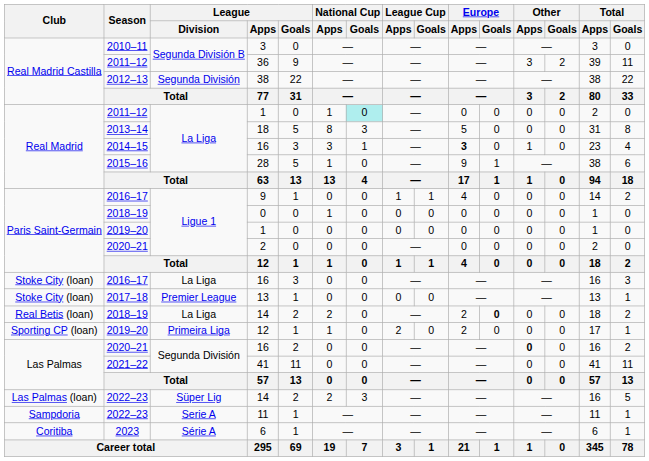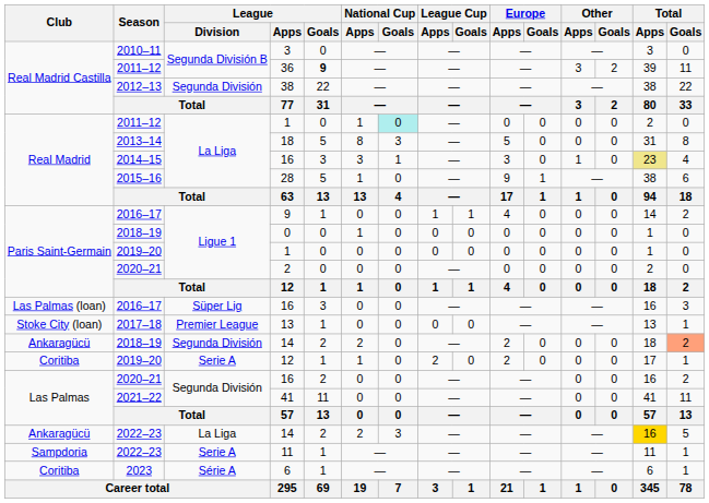36 | League / Goals: normal -> bold
2014–15 / 16 | Europe / Apps: bold -> normal
2014–15 / 16 | Total / Apps: no background -> khaki background
2016–17 / 16 | Club: Stoke City (loan) -> Las Palmas (loan)
2016–17 / 16 | League / Division: La Liga -> Süper Lig
2018–19 / 14 | Club: Real Betis (loan) -> Ankaragücü
2018–19 / 14 | League / Division: La Liga -> Segunda División
2018–19 / 14 | Europe / Goals: bold -> normal
2018–19 / 14 | Total / Goals: no background -> lightsalmon background
2019–20 / 12 | Club: Sporting CP (loan) -> Coritiba
2019–20 / 12 | League / Division: Primeira Liga -> Serie A
2020–21 / 16 | Other / Apps: bold -> normal
2022–23 / 14 | Club: Las Palmas (loan) -> Ankaragücü
2022–23 / 14 | League / Division: Süper Lig -> La Liga
2022–23 / 14 | Total / Apps: no background -> gold background
